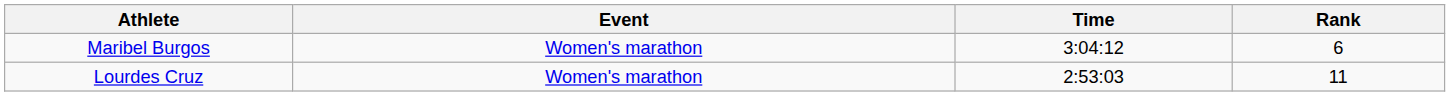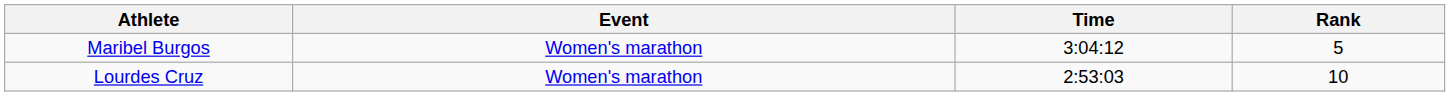Maribel Burgos | Rank: 6 -> 5
Lourdes Cruz | Rank: 11 -> 10
